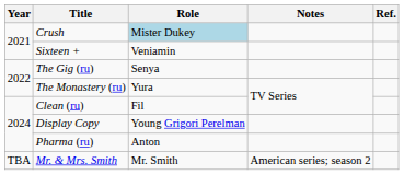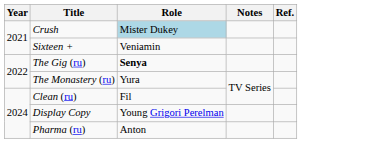The Gig (ru) | Role: normal -> bold
- row: TBA | Mr. & Mrs. Smith | Mr. Smith | American series; season 2
